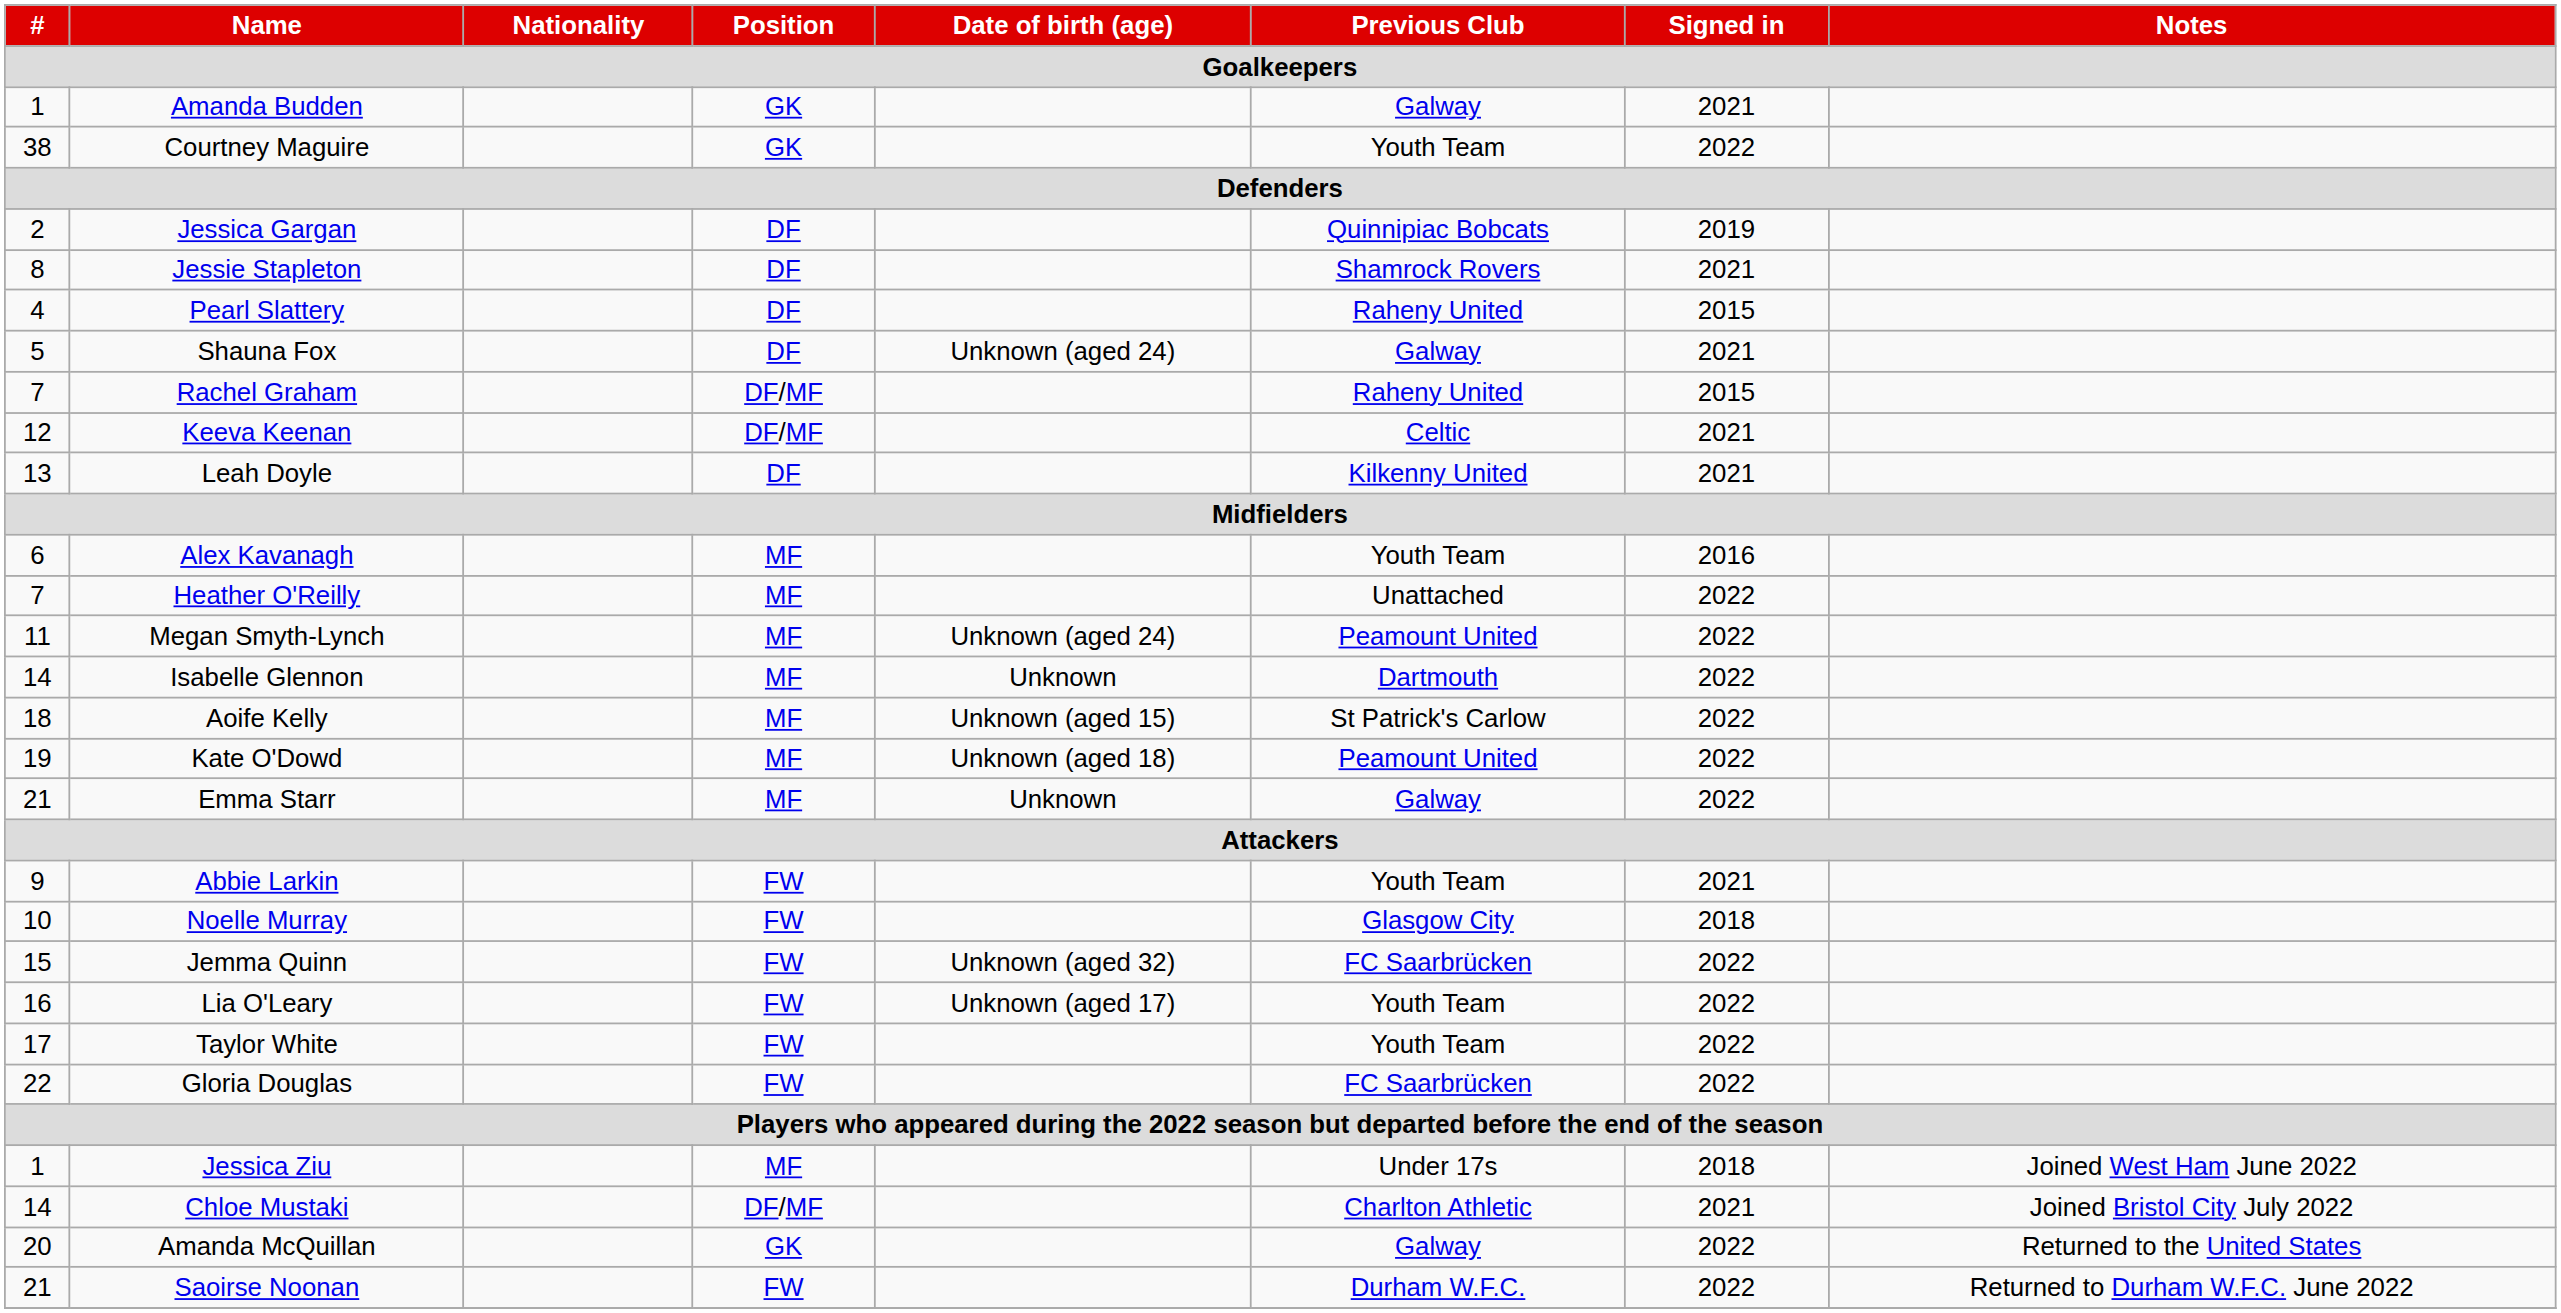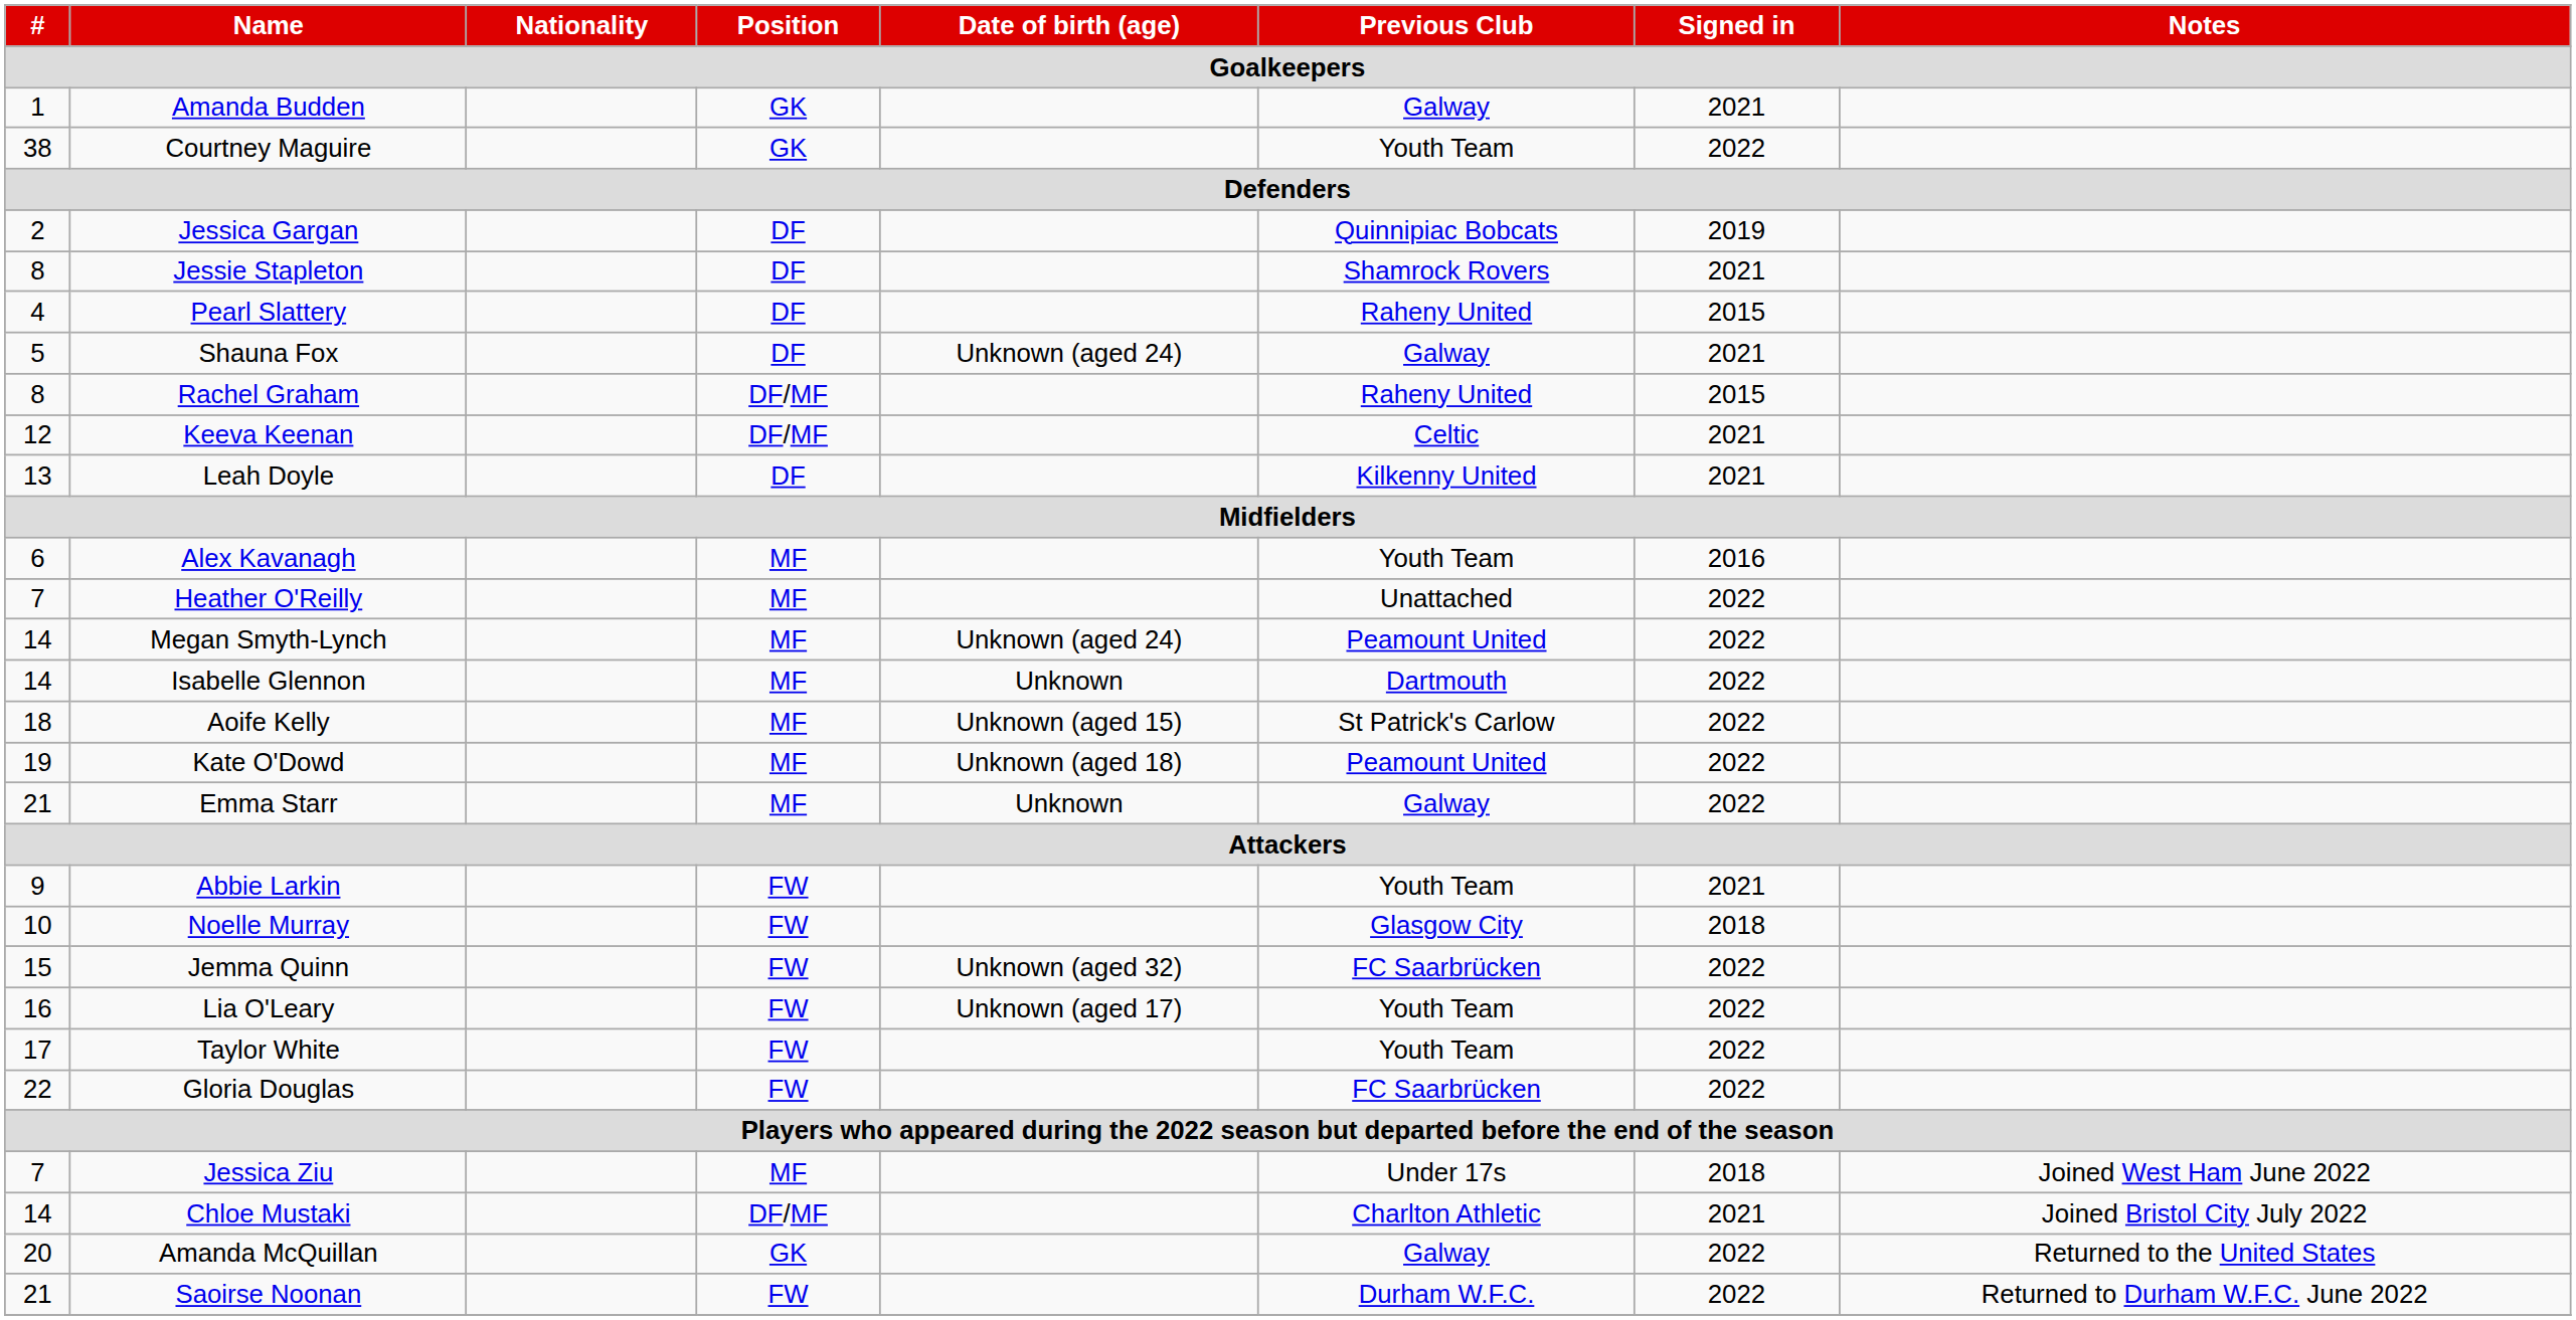Rachel Graham | #: 7 -> 8
Megan Smyth-Lynch | #: 11 -> 14
Jessica Ziu | #: 1 -> 7
